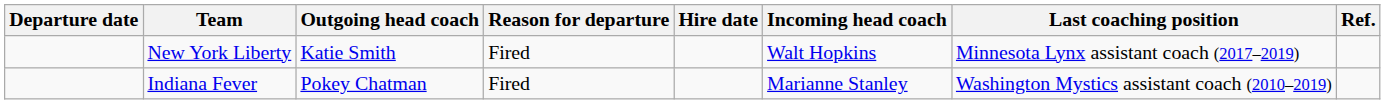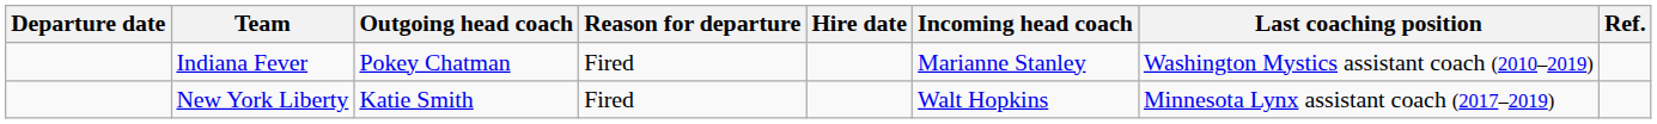rows swapped: Indiana Fever <-> New York Liberty
